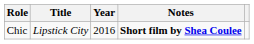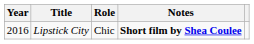columns swapped: Year <-> Role
